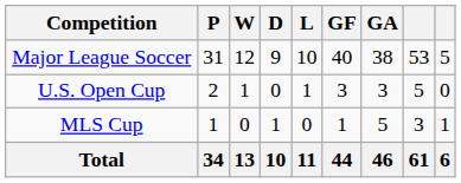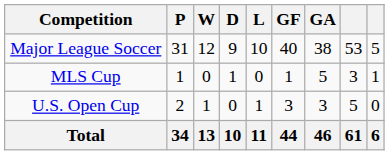rows swapped: MLS Cup <-> U.S. Open Cup
